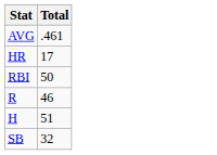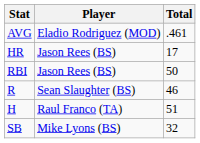+ column: Player | Eladio Rodriguez (MOD) | Jason Rees (BS) | Jason Rees (BS) | Sean Slaughter (BS) | Raul Franco (TA) | Mike Lyons (BS)
